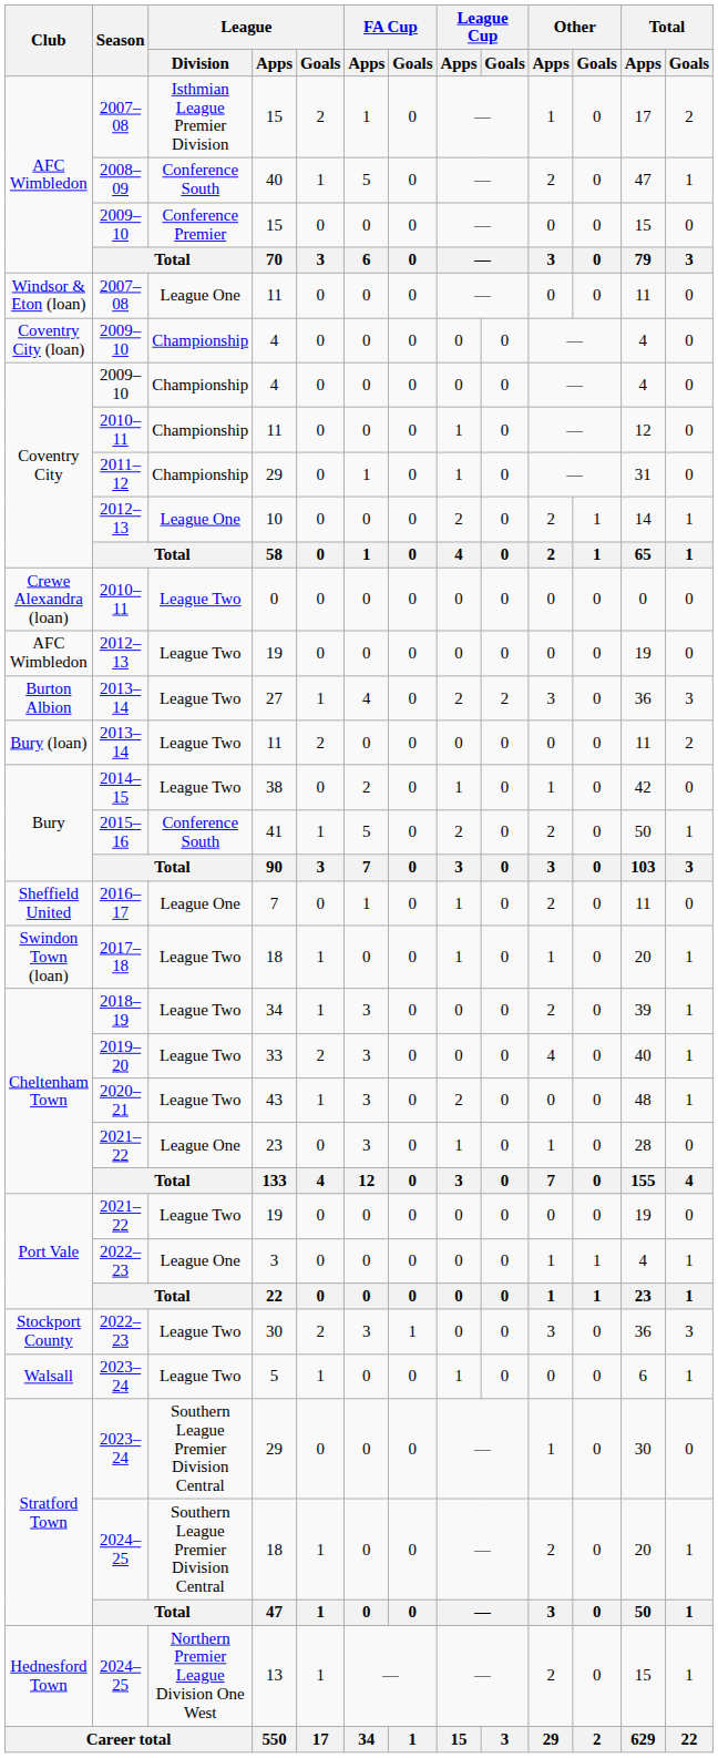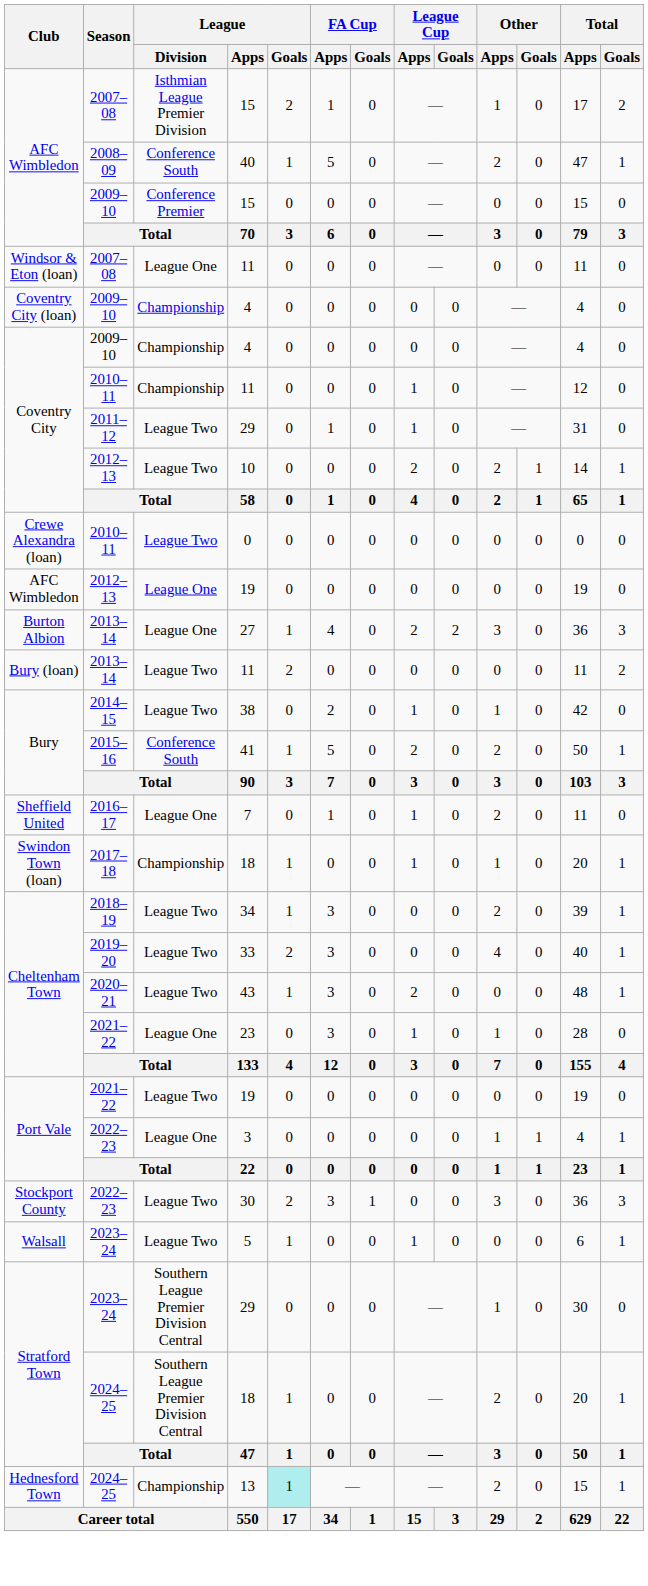2011–12 / 29 | League / Division: Championship -> League Two
10 | League / Division: League One -> League Two
2012–13 / 19 | League / Division: League Two -> League One
27 | League / Division: League Two -> League One
2017–18 / 18 | League / Division: League Two -> Championship
13 | League / Division: Northern Premier League Division One West -> Championship
13 | League / Goals: no background -> paleturquoise background
